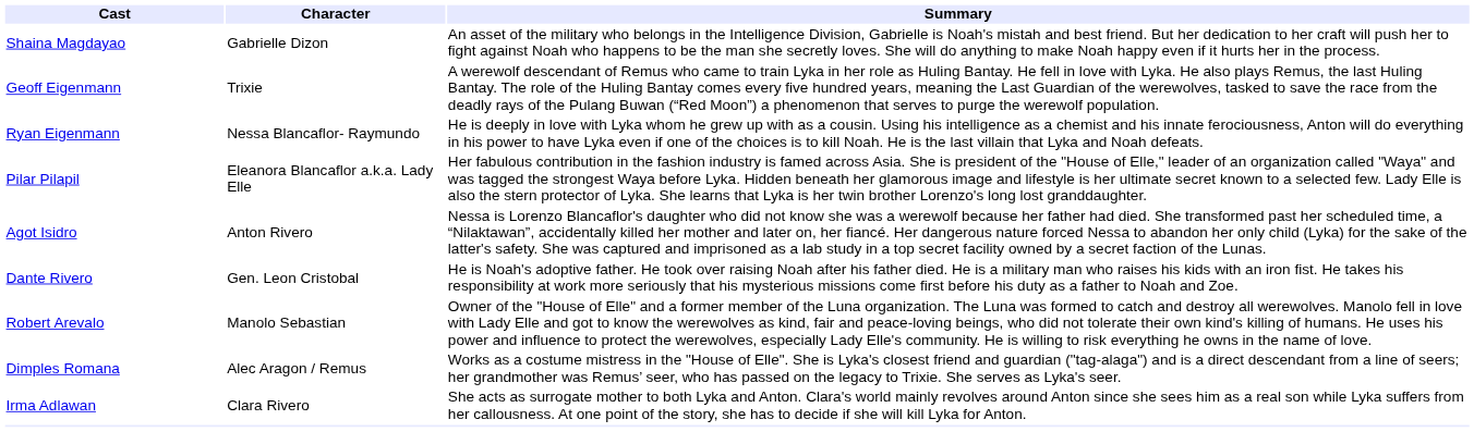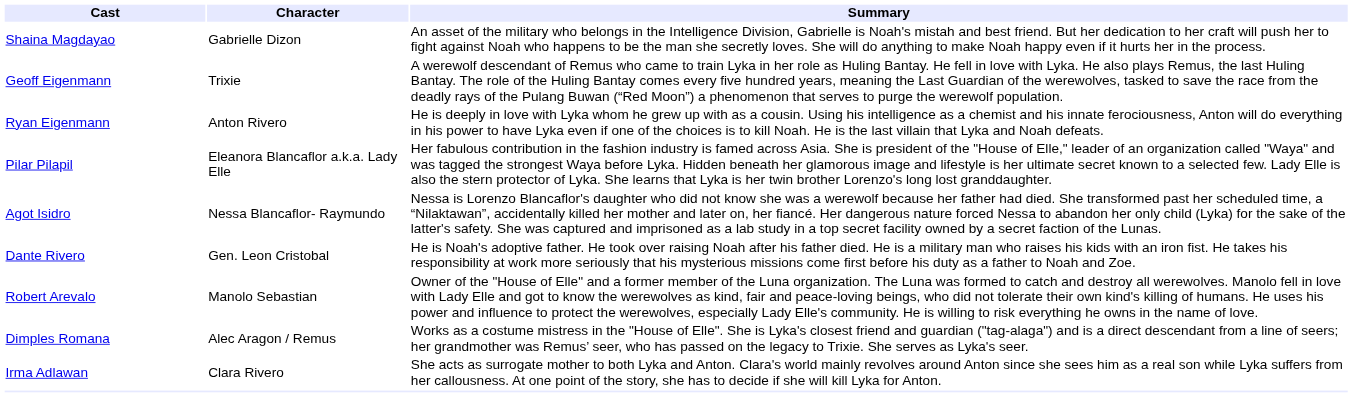Ryan Eigenmann | Character: Nessa Blancaflor- Raymundo -> Anton Rivero
Agot Isidro | Character: Anton Rivero -> Nessa Blancaflor- Raymundo
